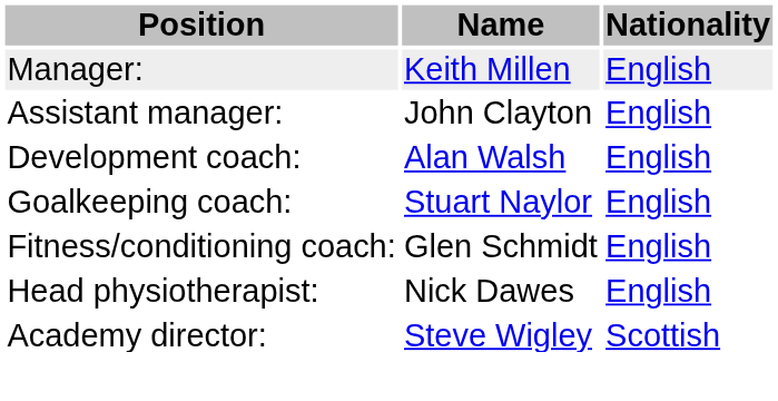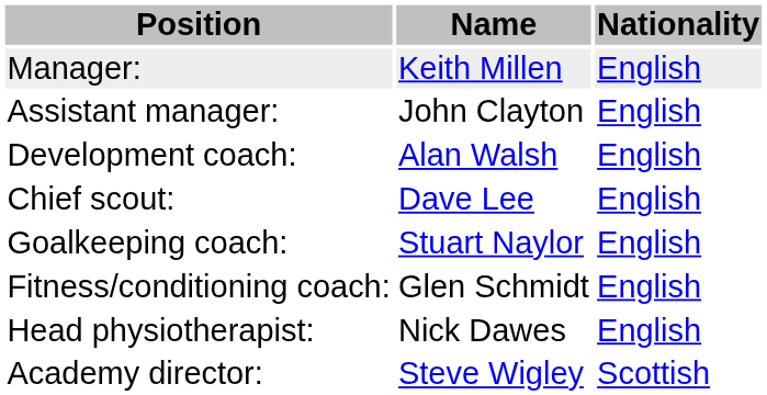+ row: Chief scout: | Dave Lee | English
